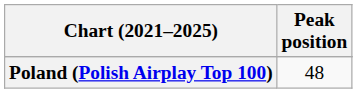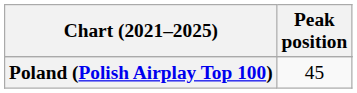Poland (Polish Airplay Top 100) | Peak position: 48 -> 45
